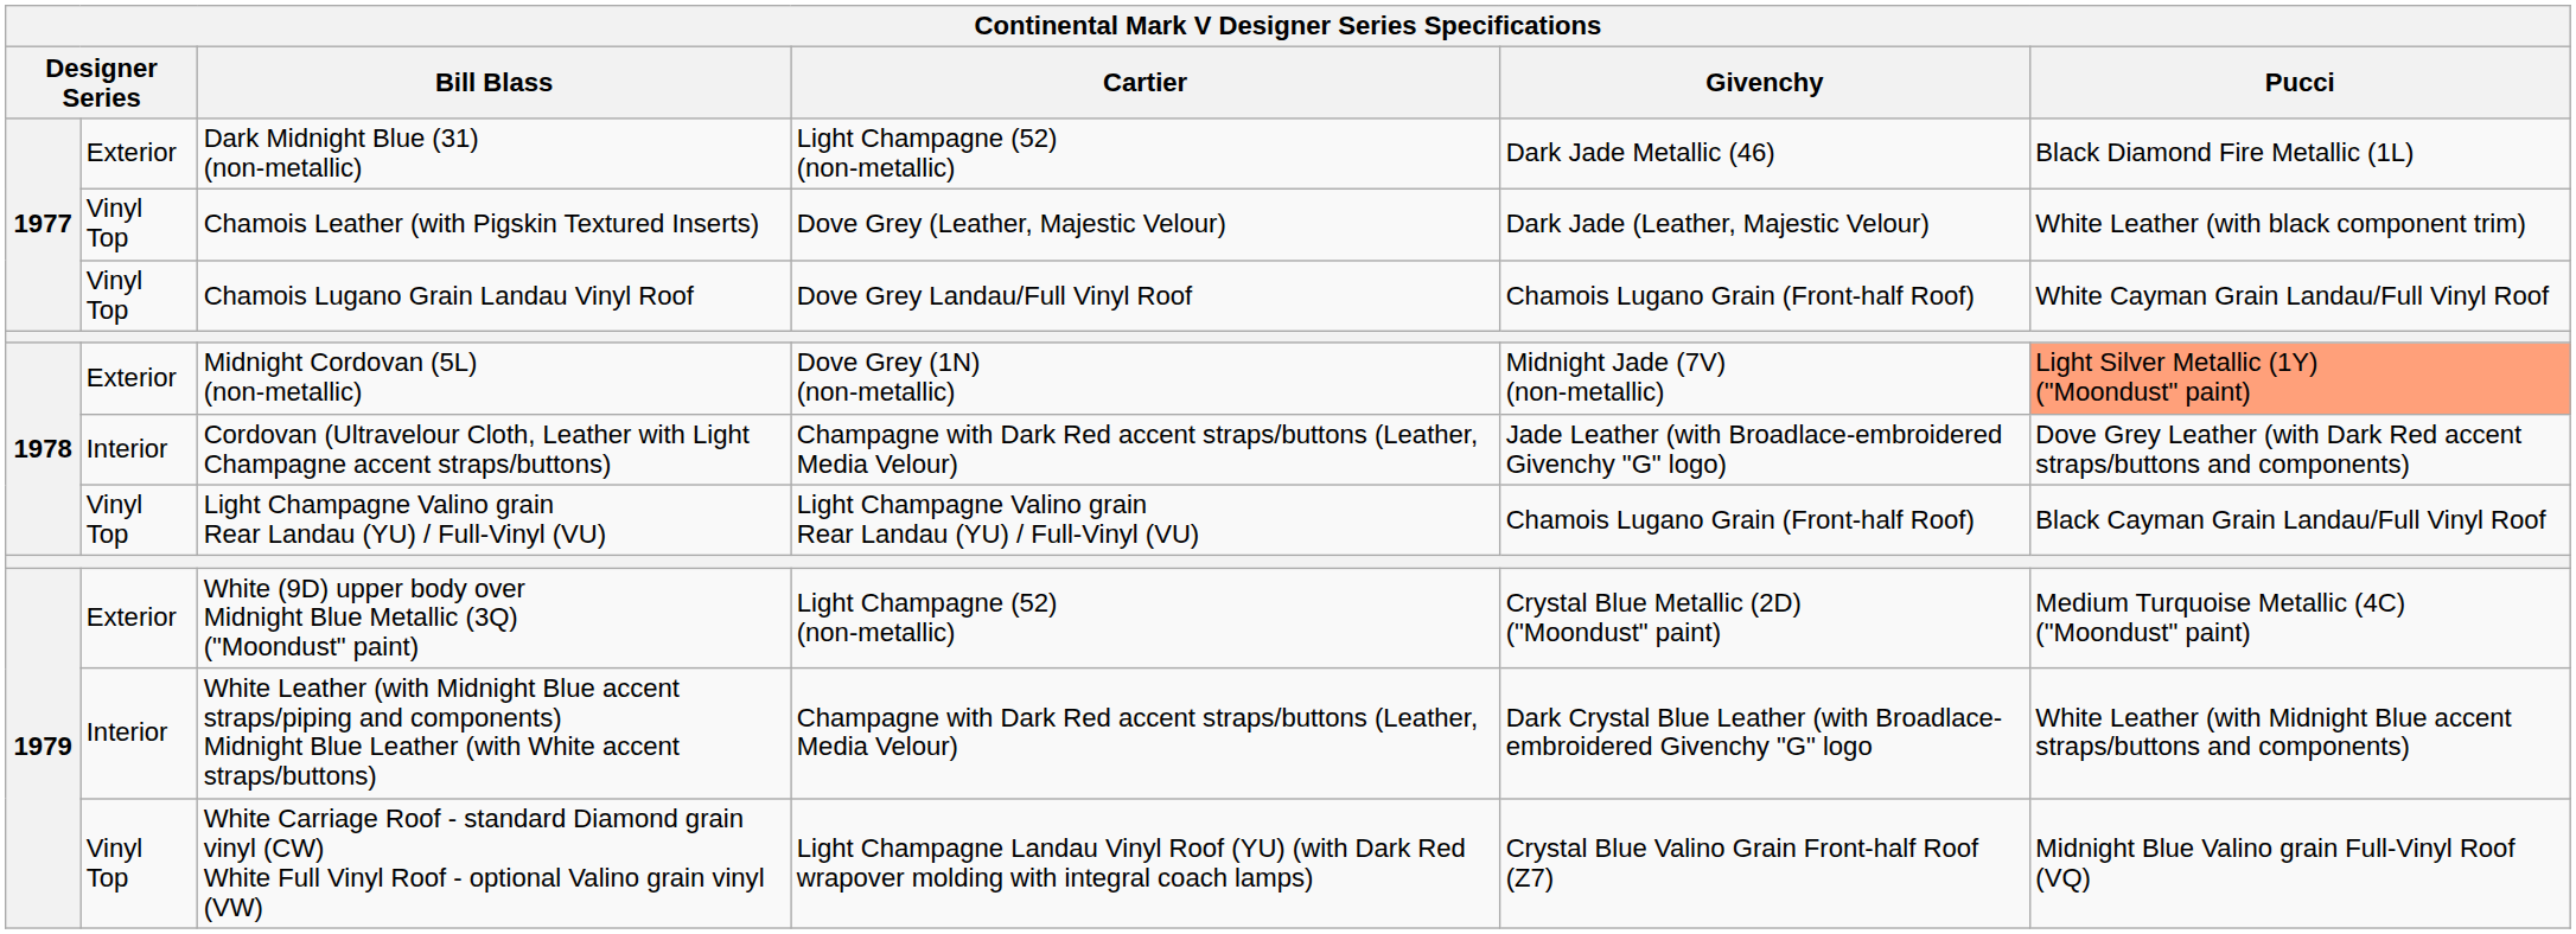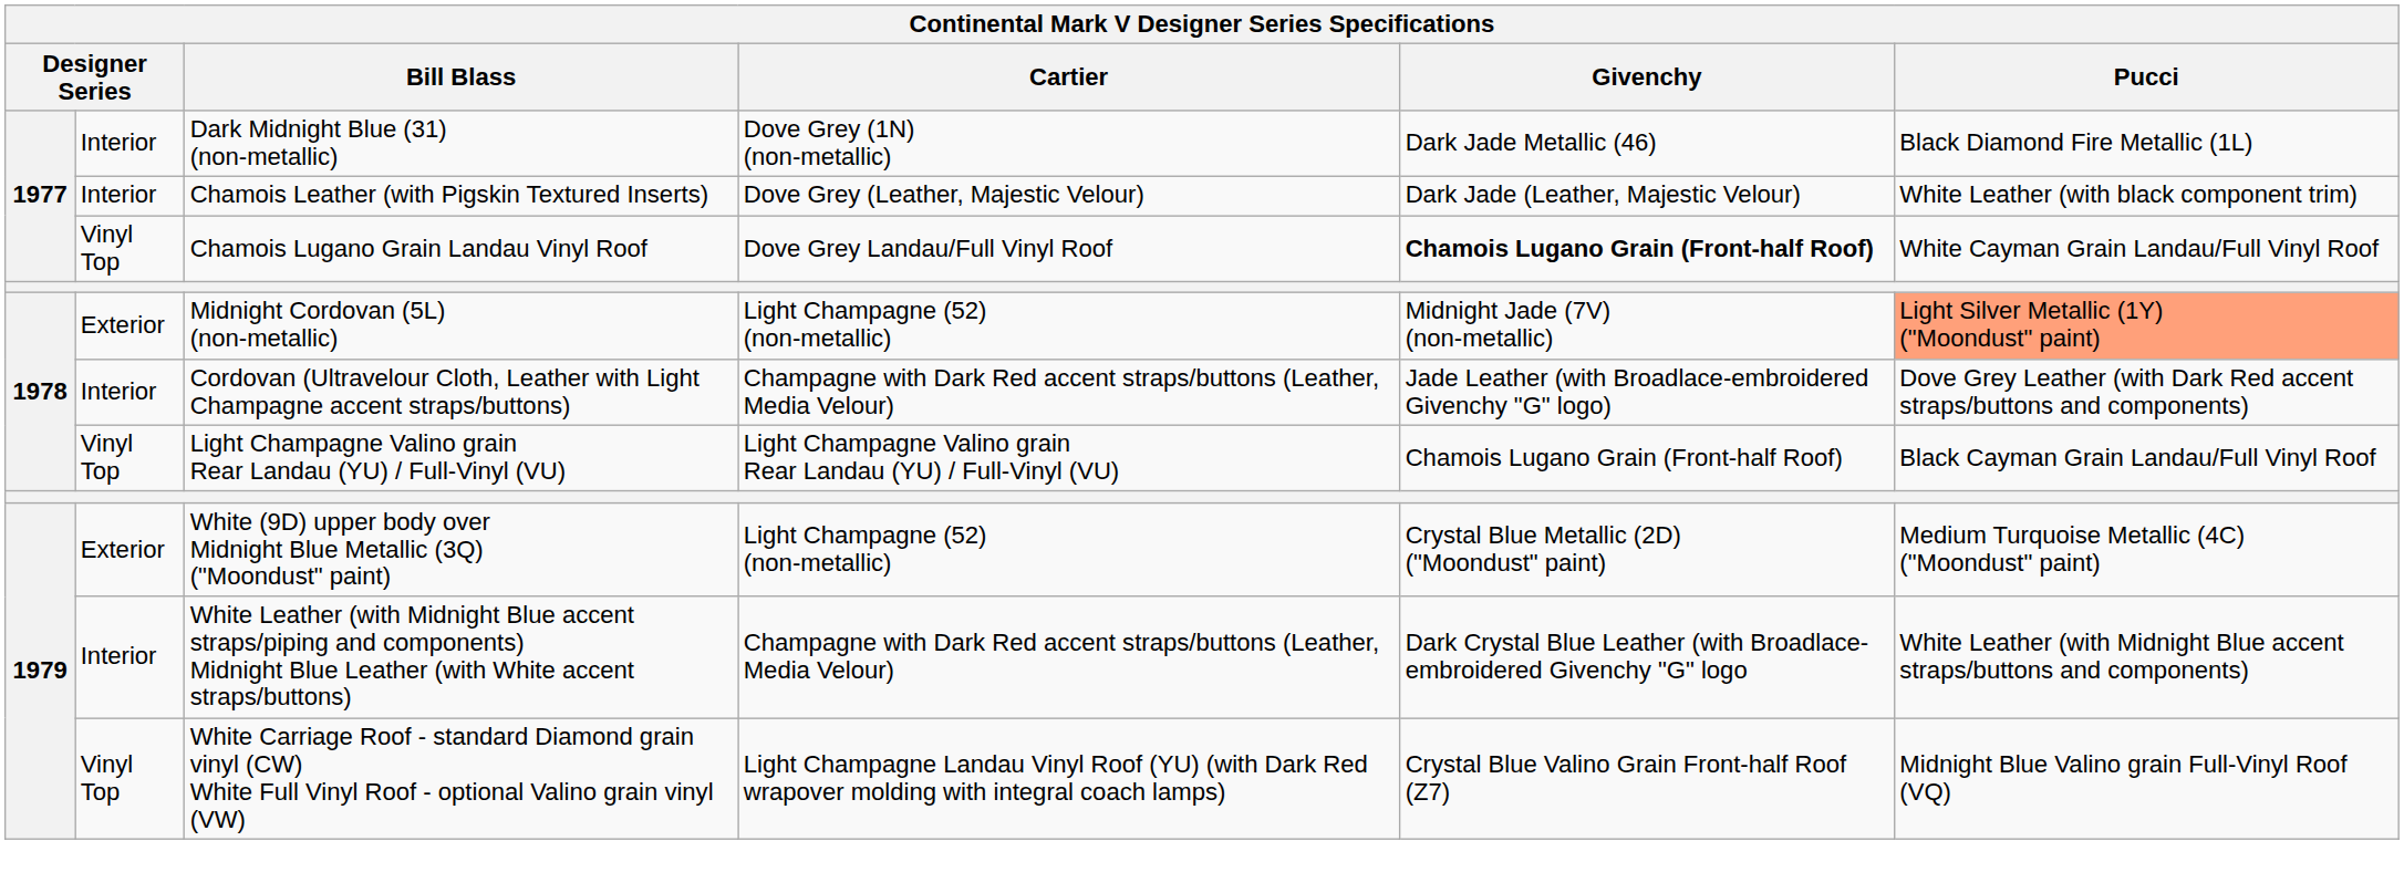Dark Midnight Blue (31) (non-metallic) | column 2: Exterior -> Interior
Dark Midnight Blue (31) (non-metallic) | Cartier: Light Champagne (52) (non-metallic) -> Dove Grey (1N) (non-metallic)
Chamois Leather (with Pigskin Textured Inserts) | column 2: Vinyl Top -> Interior
Chamois Lugano Grain Landau Vinyl Roof | Givenchy: normal -> bold
Midnight Cordovan (5L) (non-metallic) | Cartier: Dove Grey (1N) (non-metallic) -> Light Champagne (52) (non-metallic)
